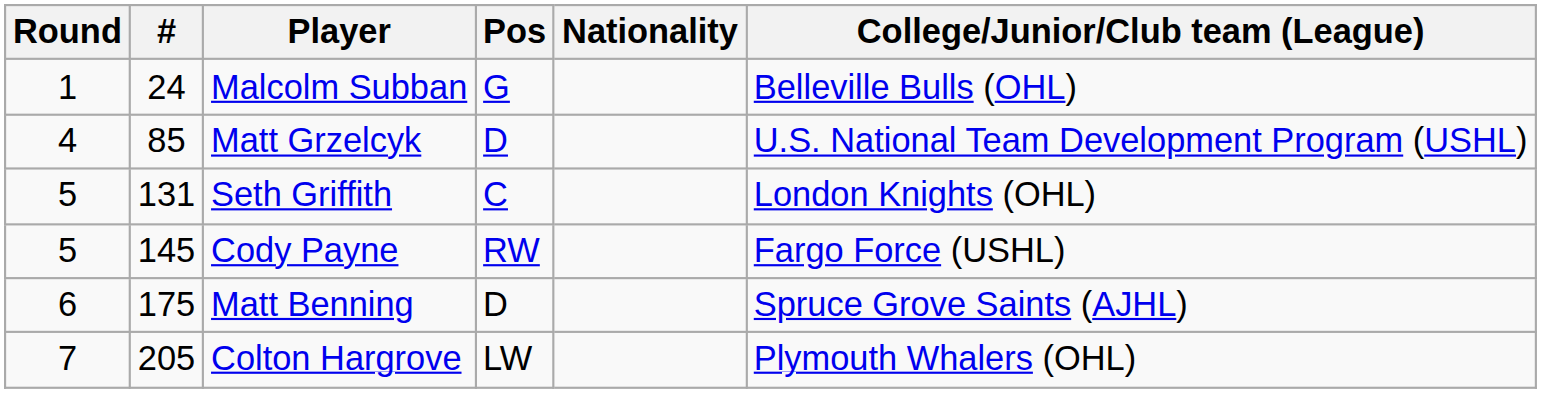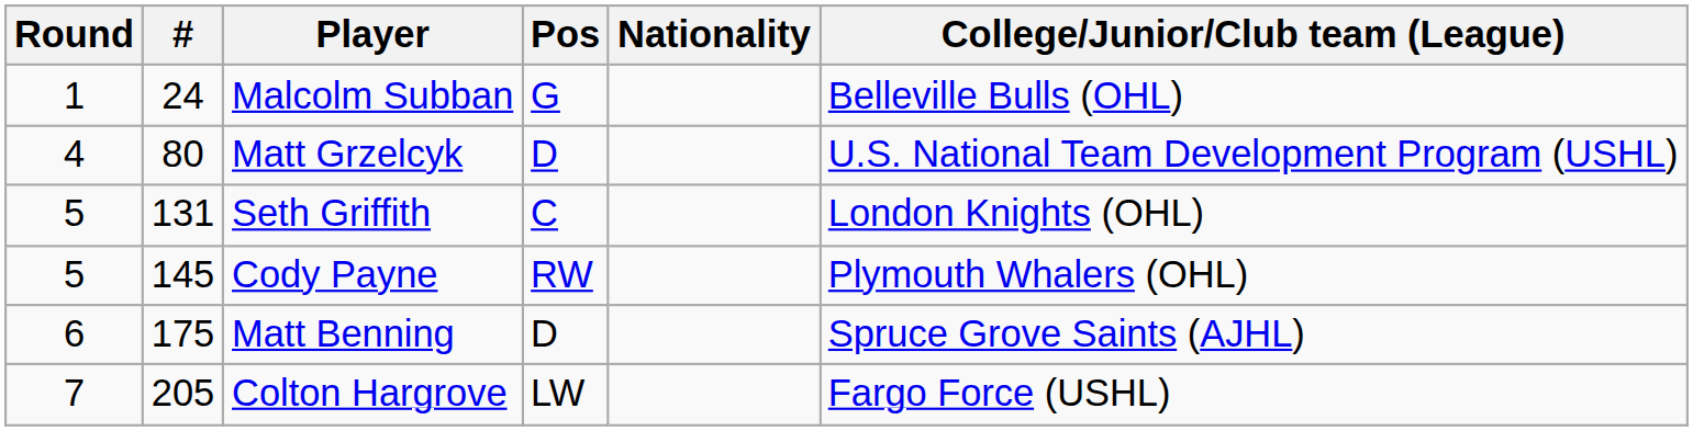Matt Grzelcyk | #: 85 -> 80
Cody Payne | College/Junior/Club team (League): Fargo Force (USHL) -> Plymouth Whalers (OHL)
Colton Hargrove | College/Junior/Club team (League): Plymouth Whalers (OHL) -> Fargo Force (USHL)
